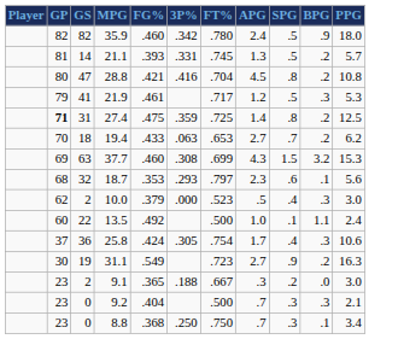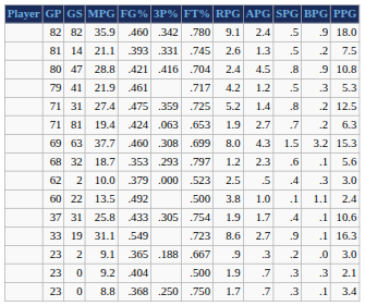+ column: RPG | 9.1 | 2.6 | 2.4 | 4.2 | 5.2 | 1.9 | 8.0 | 1.2 | 2.5 | 3.8 | 1.9 | 8.6 | .9 | 1.9 | 1.7
21.1 | PPG: 5.7 -> 7.5
28.8 | BPG: .2 -> .9
27.4 | GP: bold -> normal
19.4 | GP: 70 -> 71
19.4 | GS: 18 -> 81
19.4 | FG%: .433 -> .424
19.4 | PPG: 6.2 -> 6.3
25.8 | GS: 36 -> 31
25.8 | FG%: .424 -> .433
25.8 | BPG: .3 -> .1
31.1 | GP: 30 -> 33
31.1 | BPG: .2 -> .1
